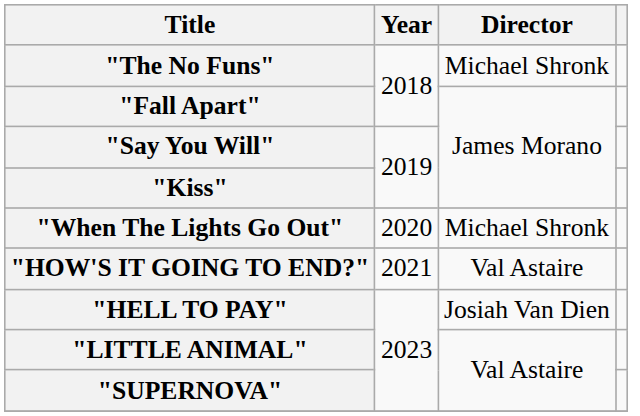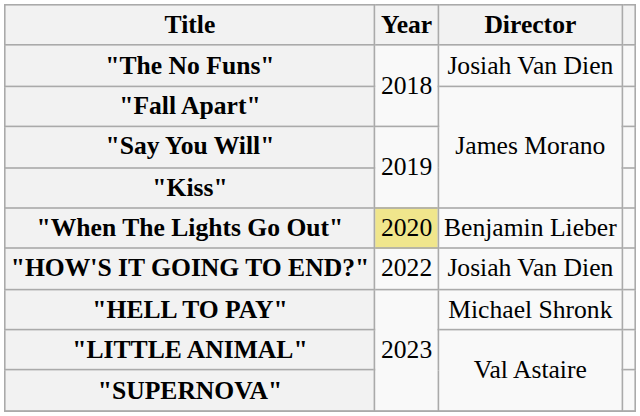"The No Funs" | Director: Michael Shronk -> Josiah Van Dien
"When The Lights Go Out" | Year: no background -> khaki background
"When The Lights Go Out" | Director: Michael Shronk -> Benjamin Lieber
"HOW'S IT GOING TO END?" | Year: 2021 -> 2022
"HOW'S IT GOING TO END?" | Director: Val Astaire -> Josiah Van Dien
"HELL TO PAY" | Director: Josiah Van Dien -> Michael Shronk
